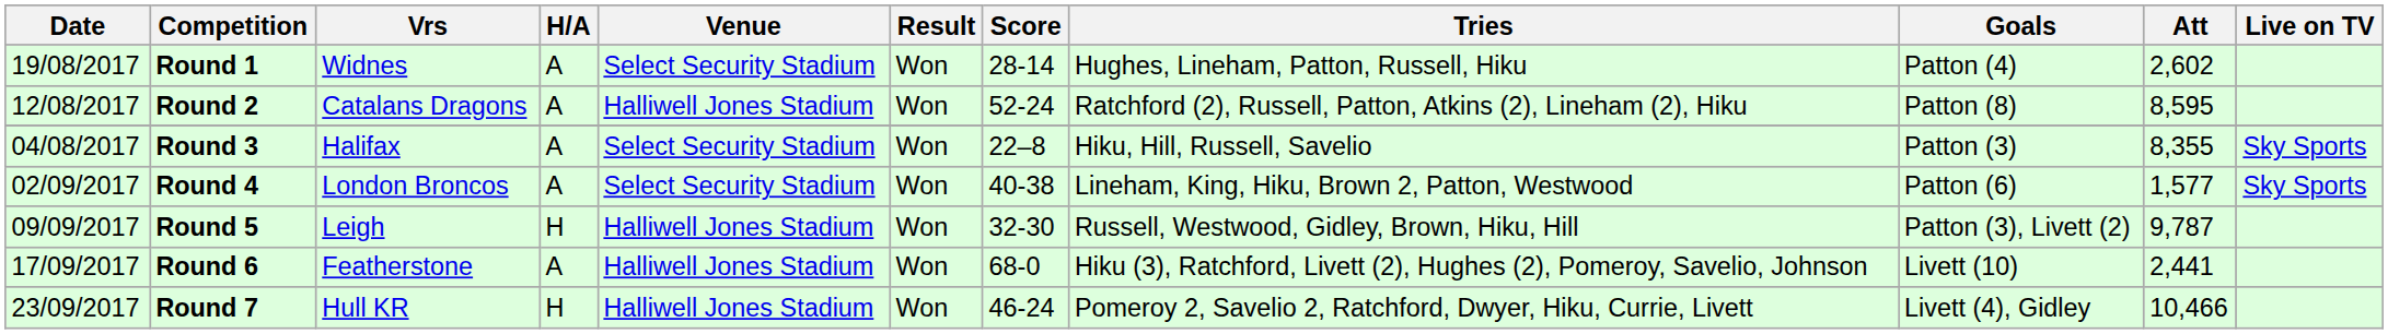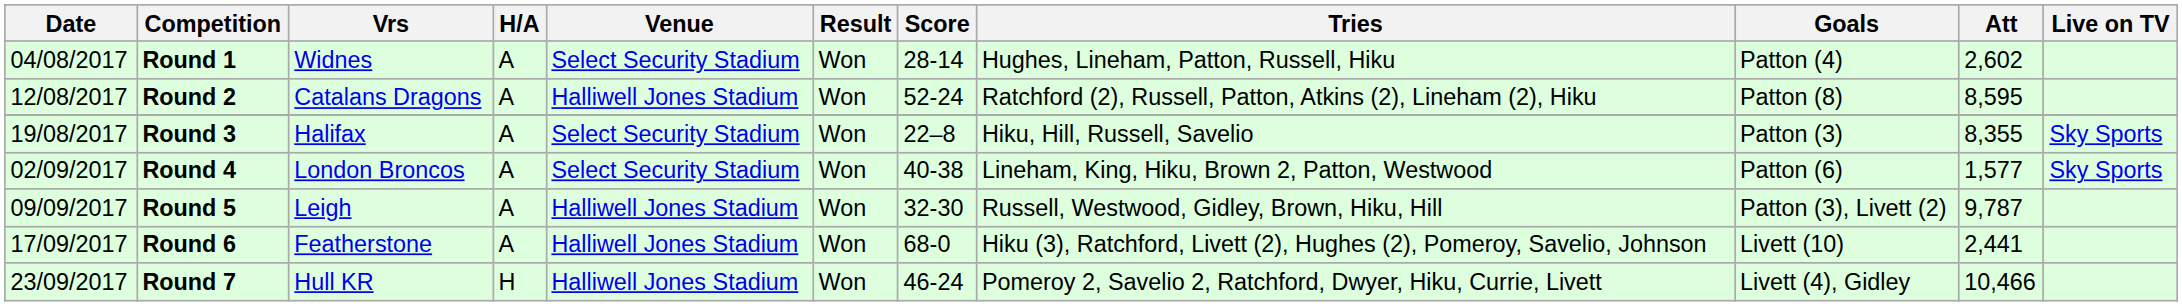Round 1 | Date: 19/08/2017 -> 04/08/2017
Round 3 | Date: 04/08/2017 -> 19/08/2017
Round 5 | H/A: H -> A
